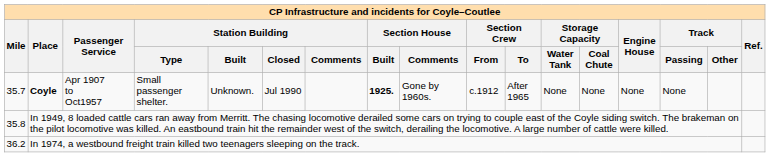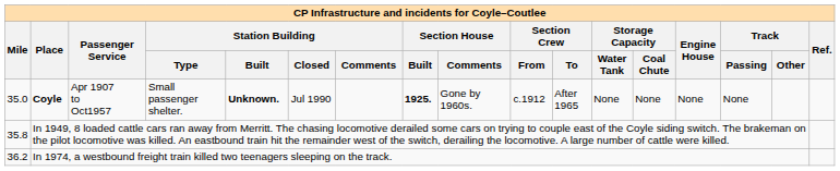Coyle | Mile: 35.7 -> 35.0
Coyle | Station Building / Built: normal -> bold
